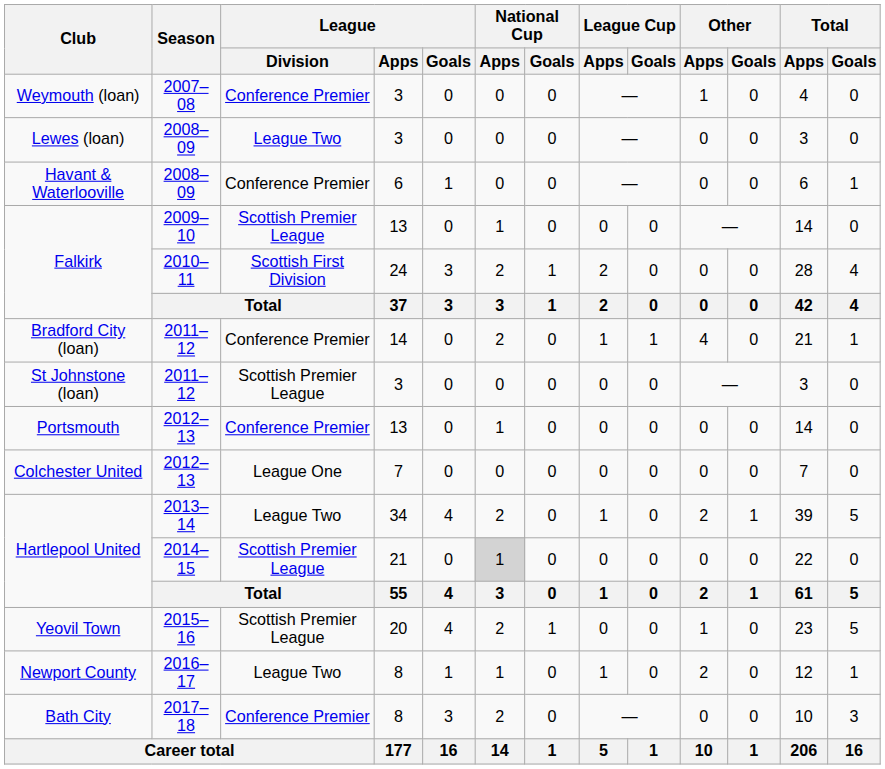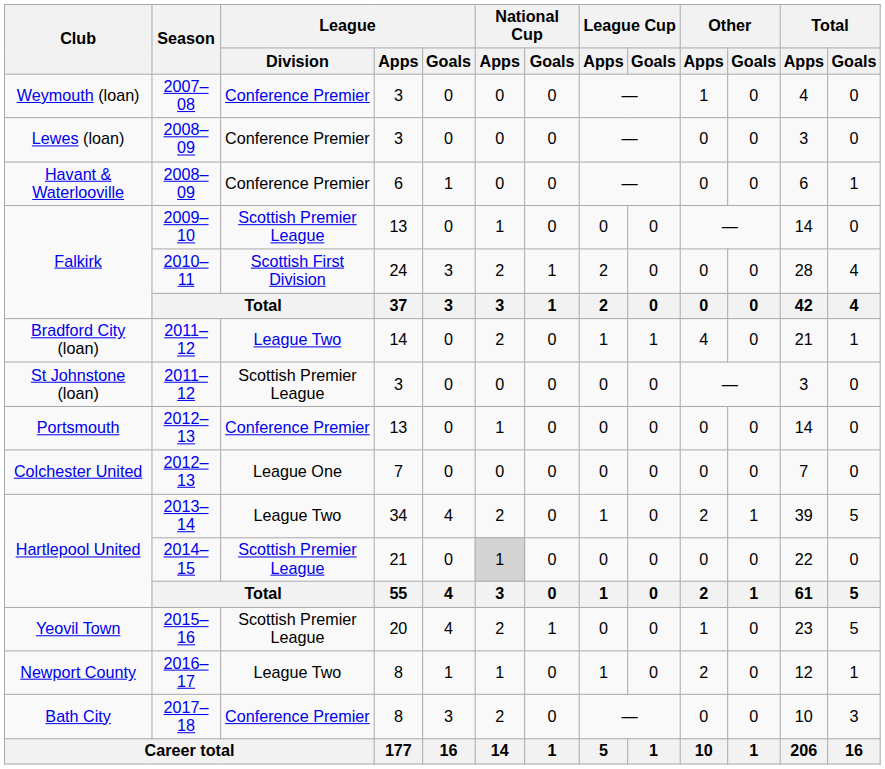Lewes (loan) | League / Division: League Two -> Conference Premier
Bradford City (loan) | League / Division: Conference Premier -> League Two
